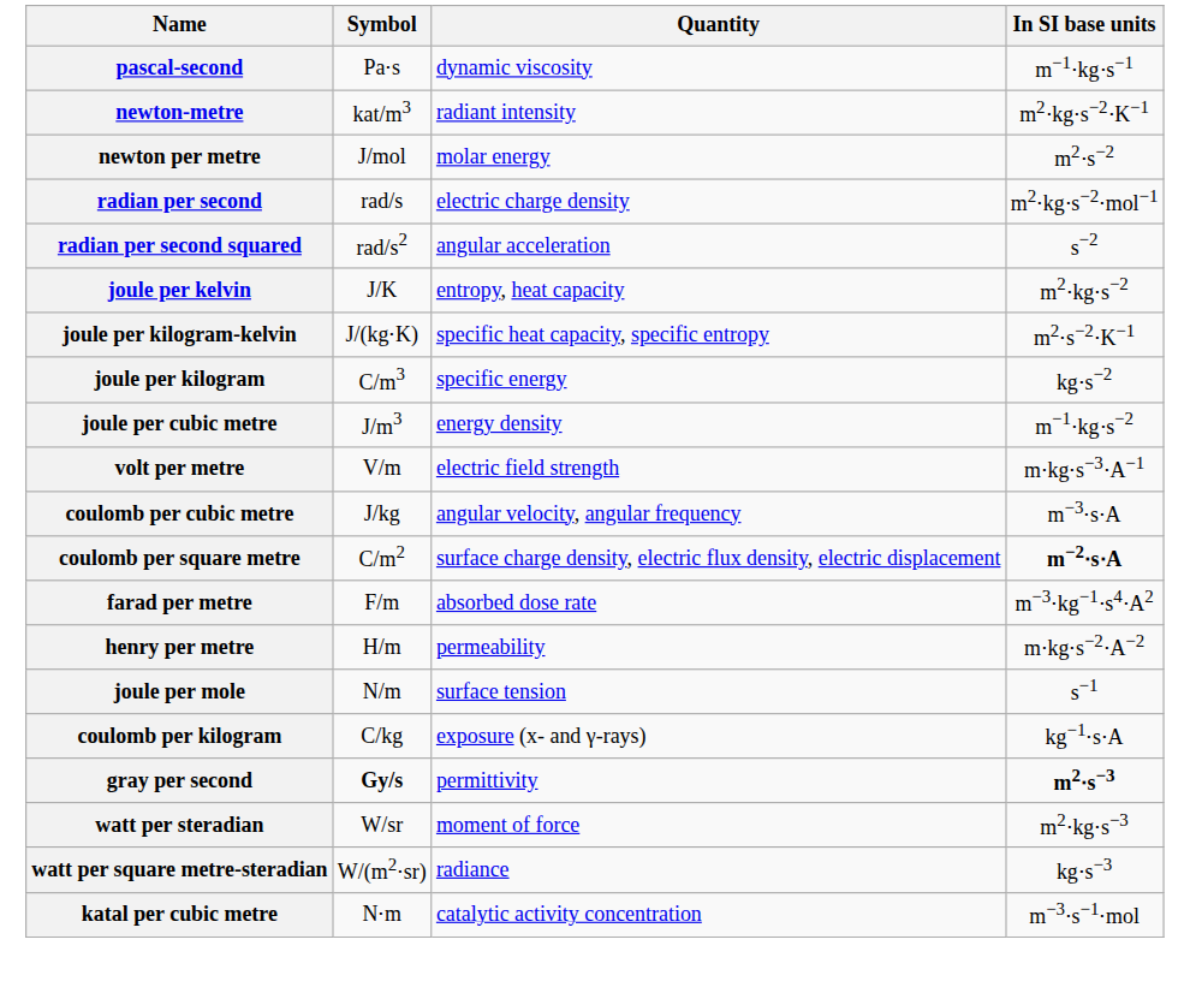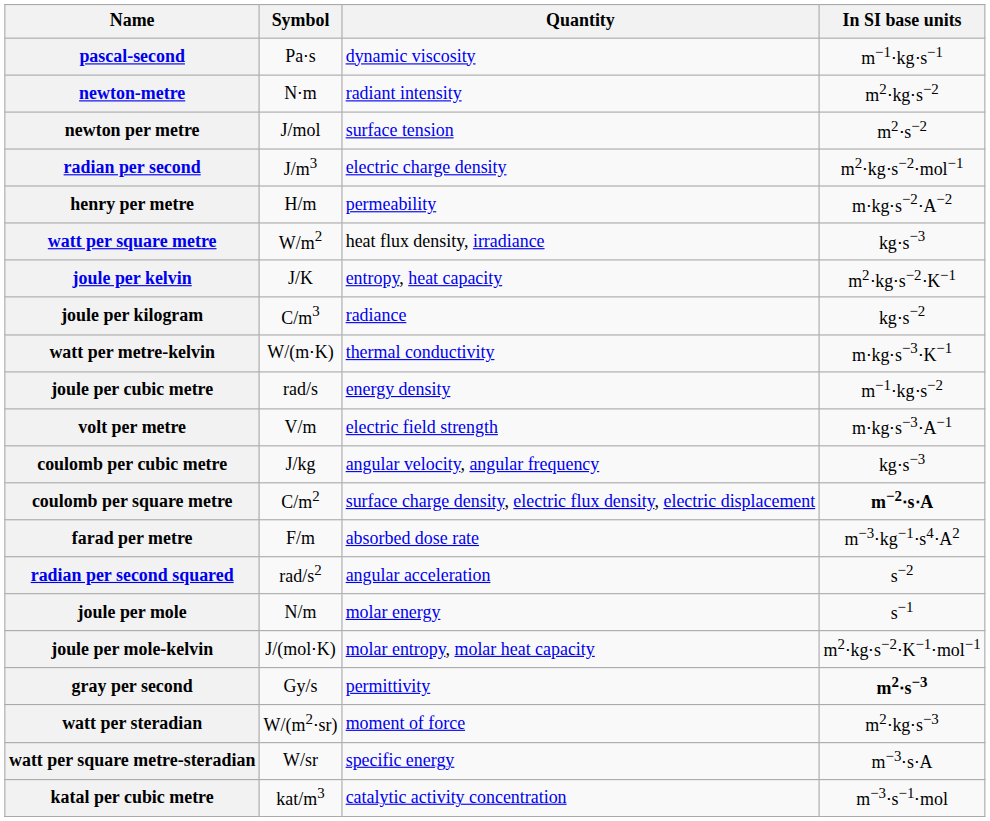newton-metre | Symbol: kat/m3 -> N⋅m
newton-metre | In SI base units: m2⋅kg⋅s−2⋅K−1 -> m2⋅kg⋅s−2
newton per metre | Quantity: molar energy -> surface tension
radian per second | Symbol: rad/s -> J/m3
rows swapped: radian per second squared <-> henry per metre
+ row: watt per square metre | W/m2 | heat flux density, irradiance | kg⋅s−3
joule per kelvin | In SI base units: m2⋅kg⋅s−2 -> m2⋅kg⋅s−2⋅K−1
- row: joule per kilogram-kelvin | J/(kg⋅K) | specific heat capacity, specific entropy | m2⋅s−2⋅K−1
joule per kilogram | Quantity: specific energy -> radiance
+ row: watt per metre-kelvin | W/(m⋅K) | thermal conductivity | m⋅kg⋅s−3⋅K−1
joule per cubic metre | Symbol: J/m3 -> rad/s
coulomb per cubic metre | In SI base units: m−3⋅s⋅A -> kg⋅s−3
joule per mole | Quantity: surface tension -> molar energy
+ row: joule per mole-kelvin | J/(mol⋅K) | molar entropy, molar heat capacity | m2⋅kg⋅s−2⋅K−1⋅mol−1
- row: coulomb per kilogram | C/kg | exposure (x- and γ-rays) | kg−1⋅s⋅A
gray per second | Symbol: bold -> normal
watt per steradian | Symbol: W/sr -> W/(m2⋅sr)
watt per square metre-steradian | Symbol: W/(m2⋅sr) -> W/sr
watt per square metre-steradian | Quantity: radiance -> specific energy
watt per square metre-steradian | In SI base units: kg⋅s−3 -> m−3⋅s⋅A
katal per cubic metre | Symbol: N⋅m -> kat/m3
